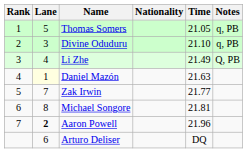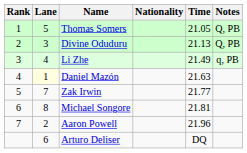Thomas Somers | Notes: q, PB -> Q, PB
Divine Oduduru | Time: 21.10 -> 21.13
Divine Oduduru | Notes: q, PB -> Q, PB
Li Zhe | Notes: Q, PB -> q, PB
Aaron Powell | Lane: bold -> normal
